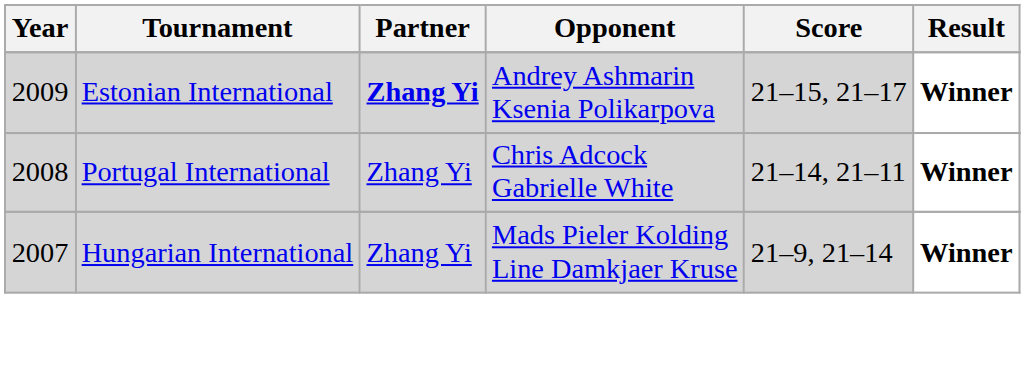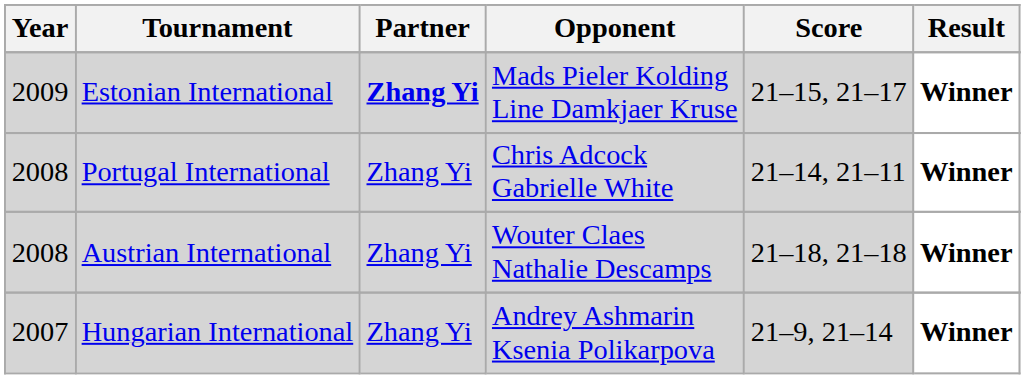Estonian International | Opponent: Andrey Ashmarin Ksenia Polikarpova -> Mads Pieler Kolding Line Damkjaer Kruse
+ row: 2008 | Austrian International | Zhang Yi | Wouter Claes Nathalie Descamps | 21–18, 21–18 | Winner
Hungarian International | Opponent: Mads Pieler Kolding Line Damkjaer Kruse -> Andrey Ashmarin Ksenia Polikarpova
